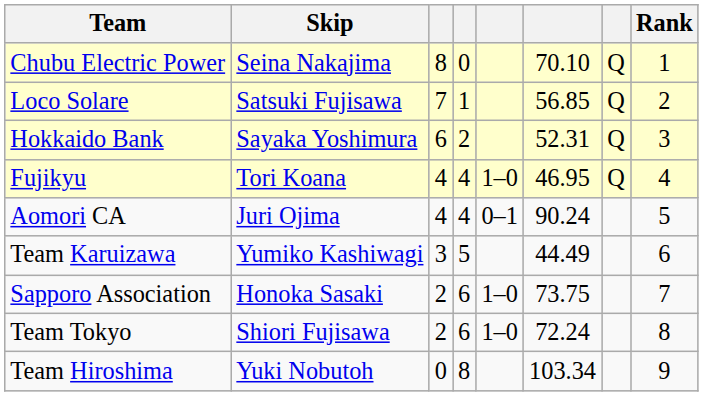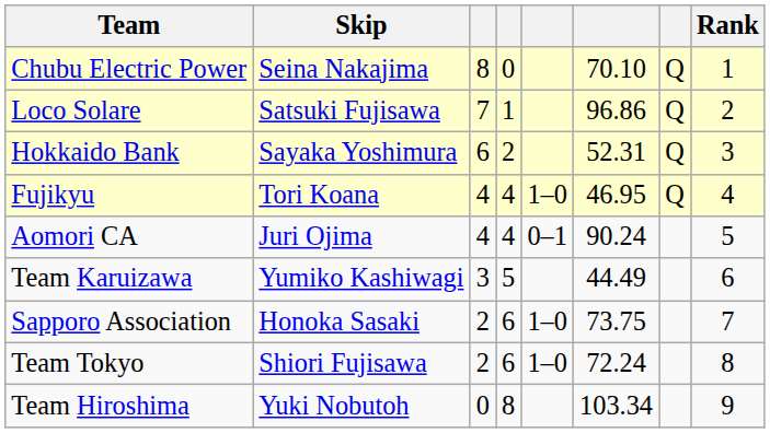Loco Solare | column 6: 56.85 -> 96.86
